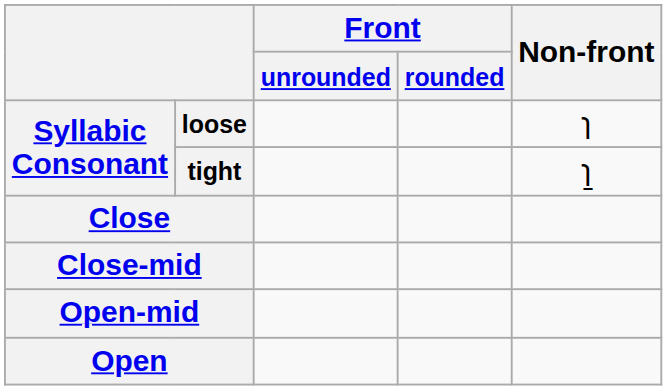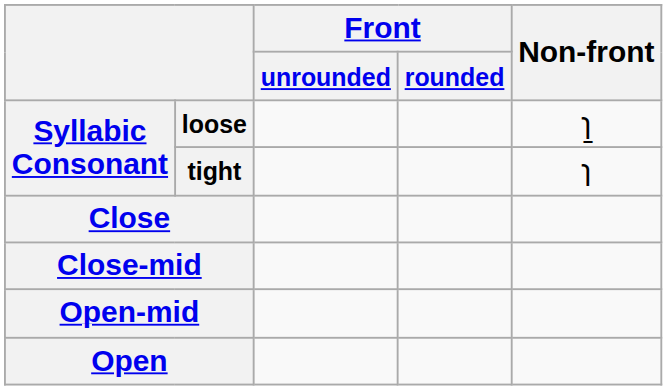loose | Non-front: ɿ -> ɿ̠
tight | Non-front: ɿ̠ -> ɿ
